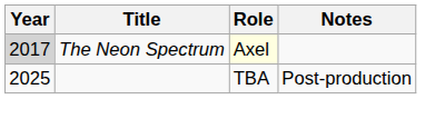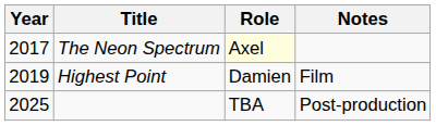The Neon Spectrum | Year: lightgrey background -> no background
+ row: 2019 | Highest Point | Damien | Film
